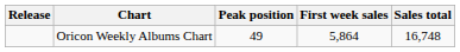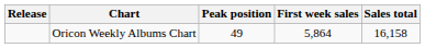Oricon Weekly Albums Chart | Sales total: 16,748 -> 16,158
